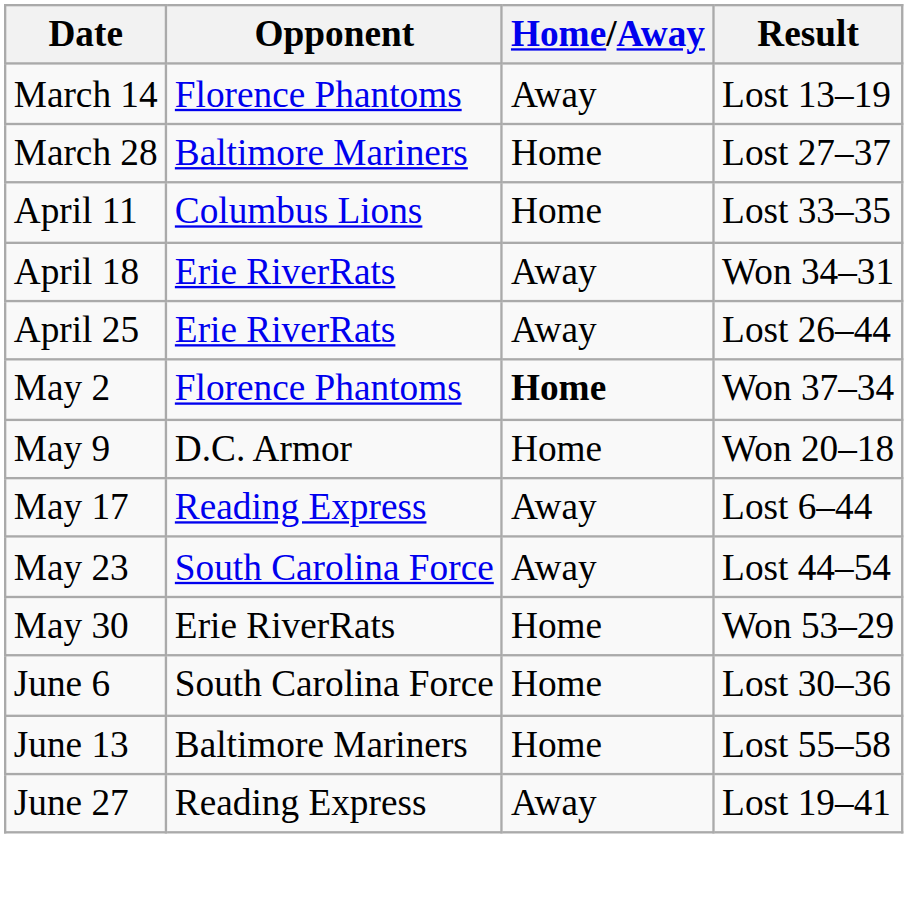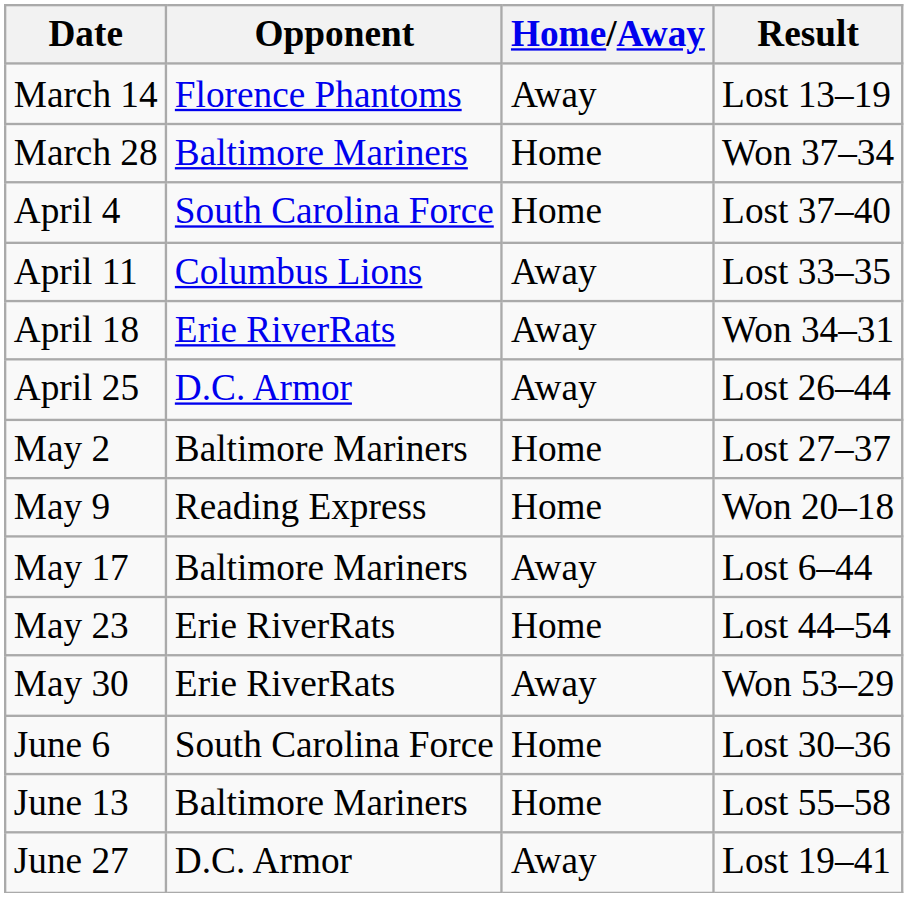March 28 | Result: Lost 27–37 -> Won 37–34
+ row: April 4 | South Carolina Force | Home | Lost 37–40
April 11 | Home/Away: Home -> Away
April 25 | Opponent: Erie RiverRats -> D.C. Armor
May 2 | Opponent: Florence Phantoms -> Baltimore Mariners
May 2 | Home/Away: bold -> normal
May 2 | Result: Won 37–34 -> Lost 27–37
May 9 | Opponent: D.C. Armor -> Reading Express
May 17 | Opponent: Reading Express -> Baltimore Mariners
May 23 | Opponent: South Carolina Force -> Erie RiverRats
May 23 | Home/Away: Away -> Home
May 30 | Home/Away: Home -> Away
June 27 | Opponent: Reading Express -> D.C. Armor
